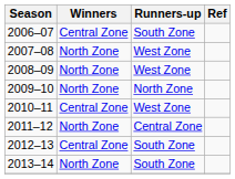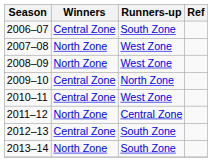2009–10 | Winners: North Zone -> Central Zone
